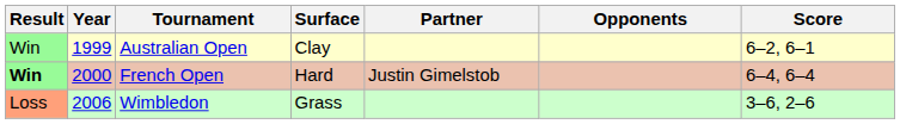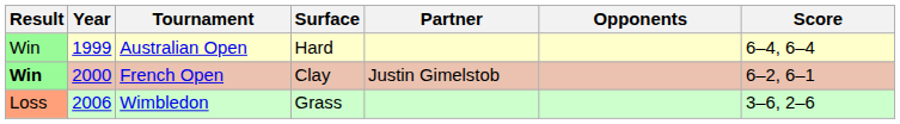Australian Open | Surface: Clay -> Hard
Australian Open | Score: 6–2, 6–1 -> 6–4, 6–4
French Open | Surface: Hard -> Clay
French Open | Score: 6–4, 6–4 -> 6–2, 6–1
